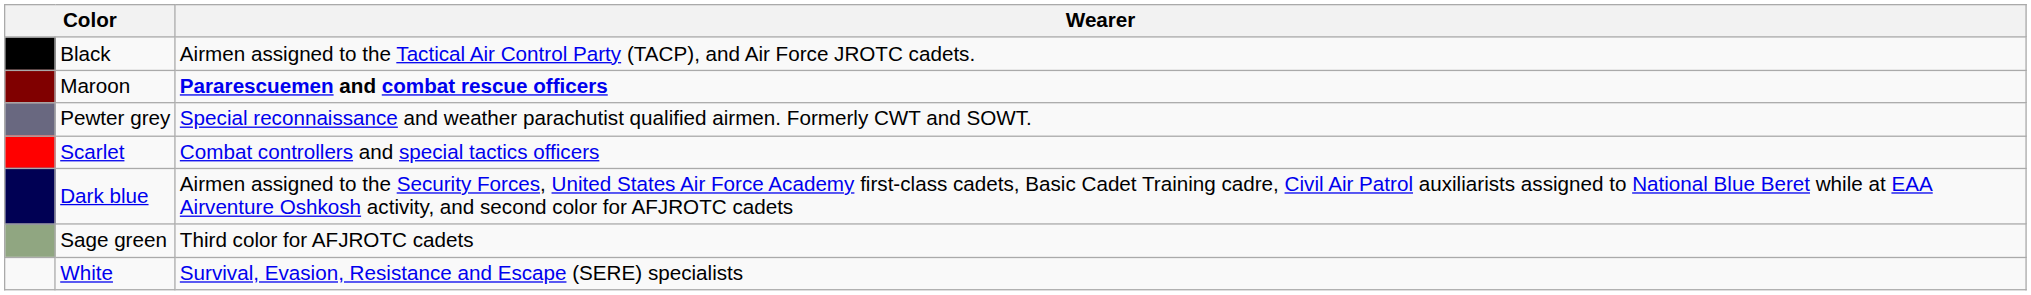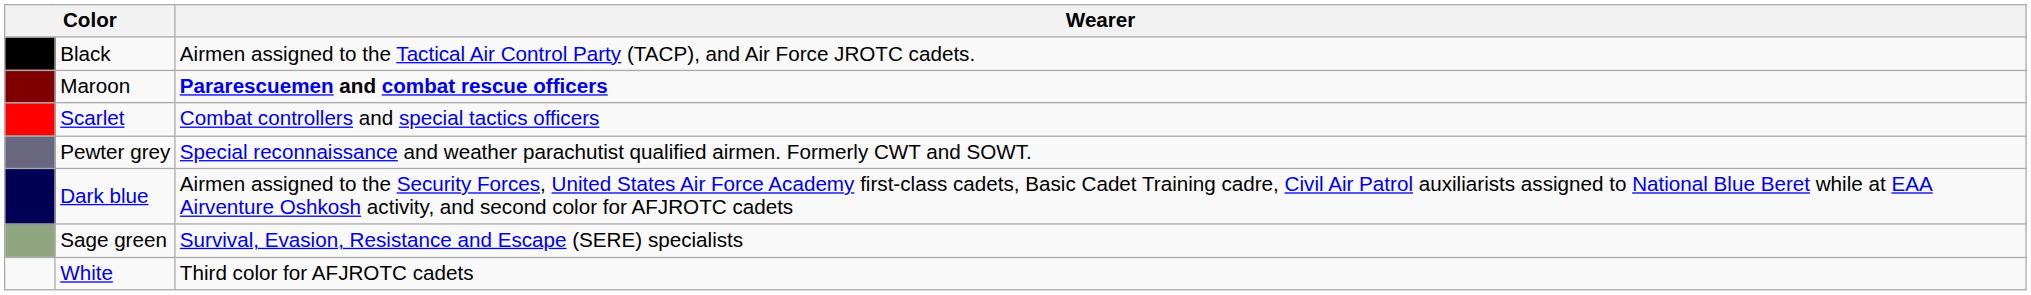rows swapped: Scarlet <-> Pewter grey
Sage green | Wearer: Third color for AFJROTC cadets -> Survival, Evasion, Resistance and Escape (SERE) specialists
White | Wearer: Survival, Evasion, Resistance and Escape (SERE) specialists -> Third color for AFJROTC cadets
